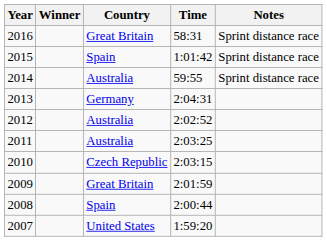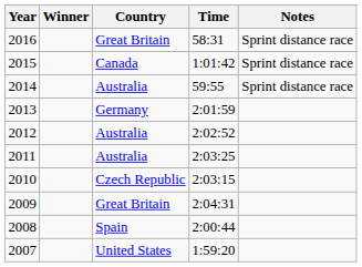2015 | Country: Spain -> Canada
2013 | Time: 2:04:31 -> 2:01:59
2009 | Time: 2:01:59 -> 2:04:31
